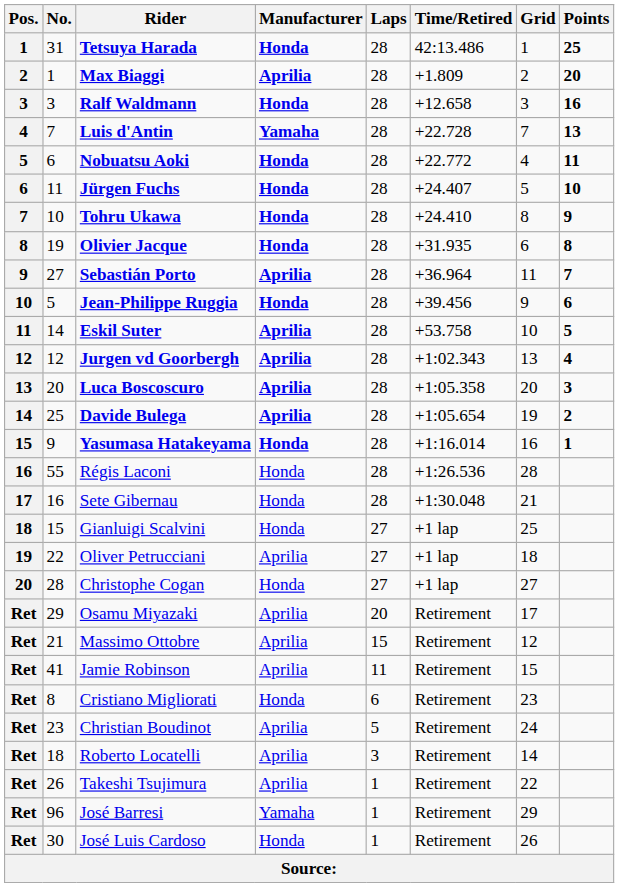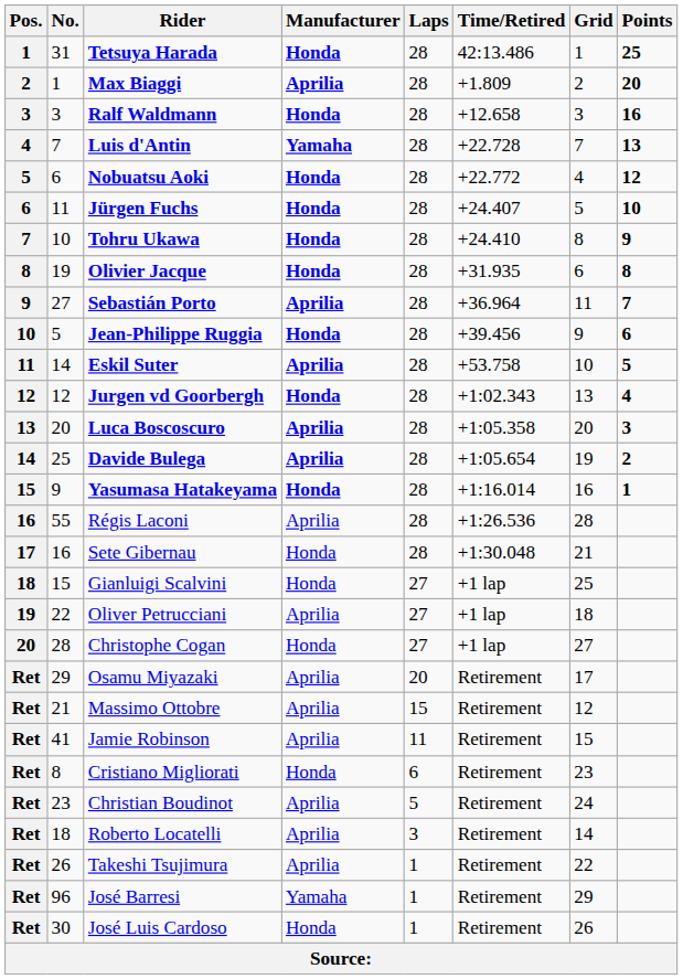Nobuatsu Aoki | Points: 11 -> 12
Jurgen vd Goorbergh | Manufacturer: Aprilia -> Honda
Régis Laconi | Manufacturer: Honda -> Aprilia
